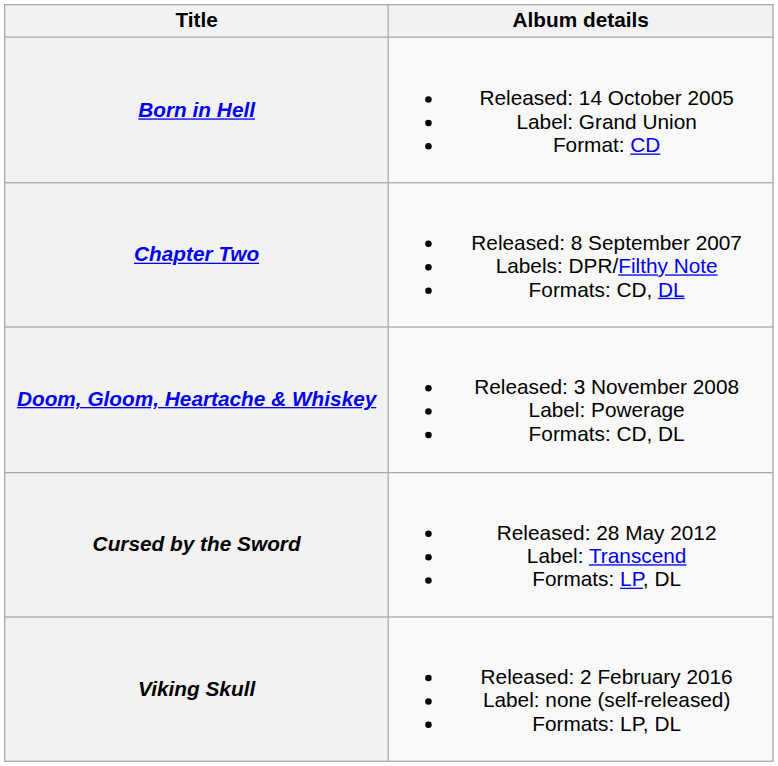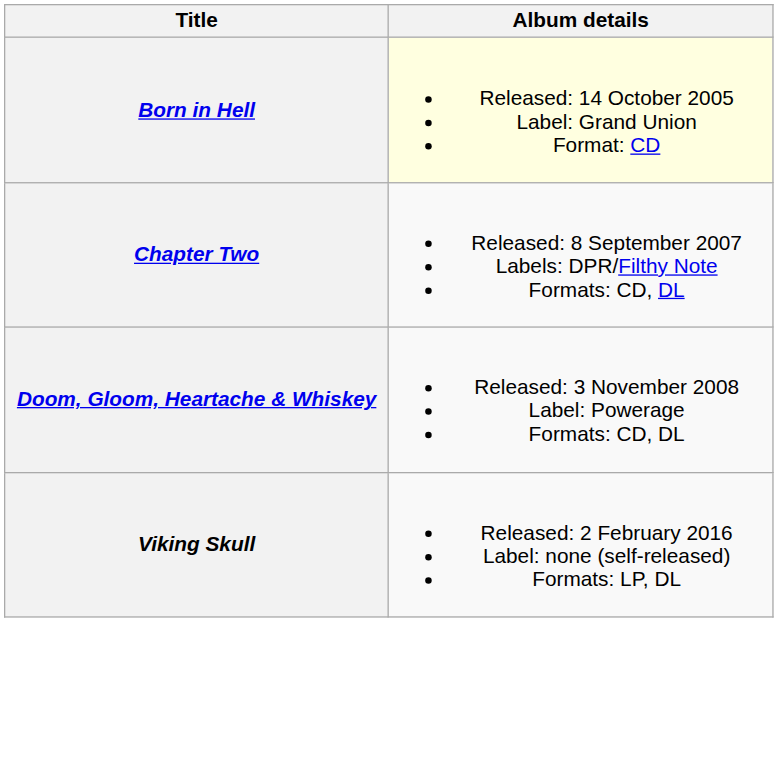Born in Hell | Album details: no background -> lightyellow background
- row: Cursed by the Sword | Released: 28 May 2012 Label: Transcend Formats: LP, DL
